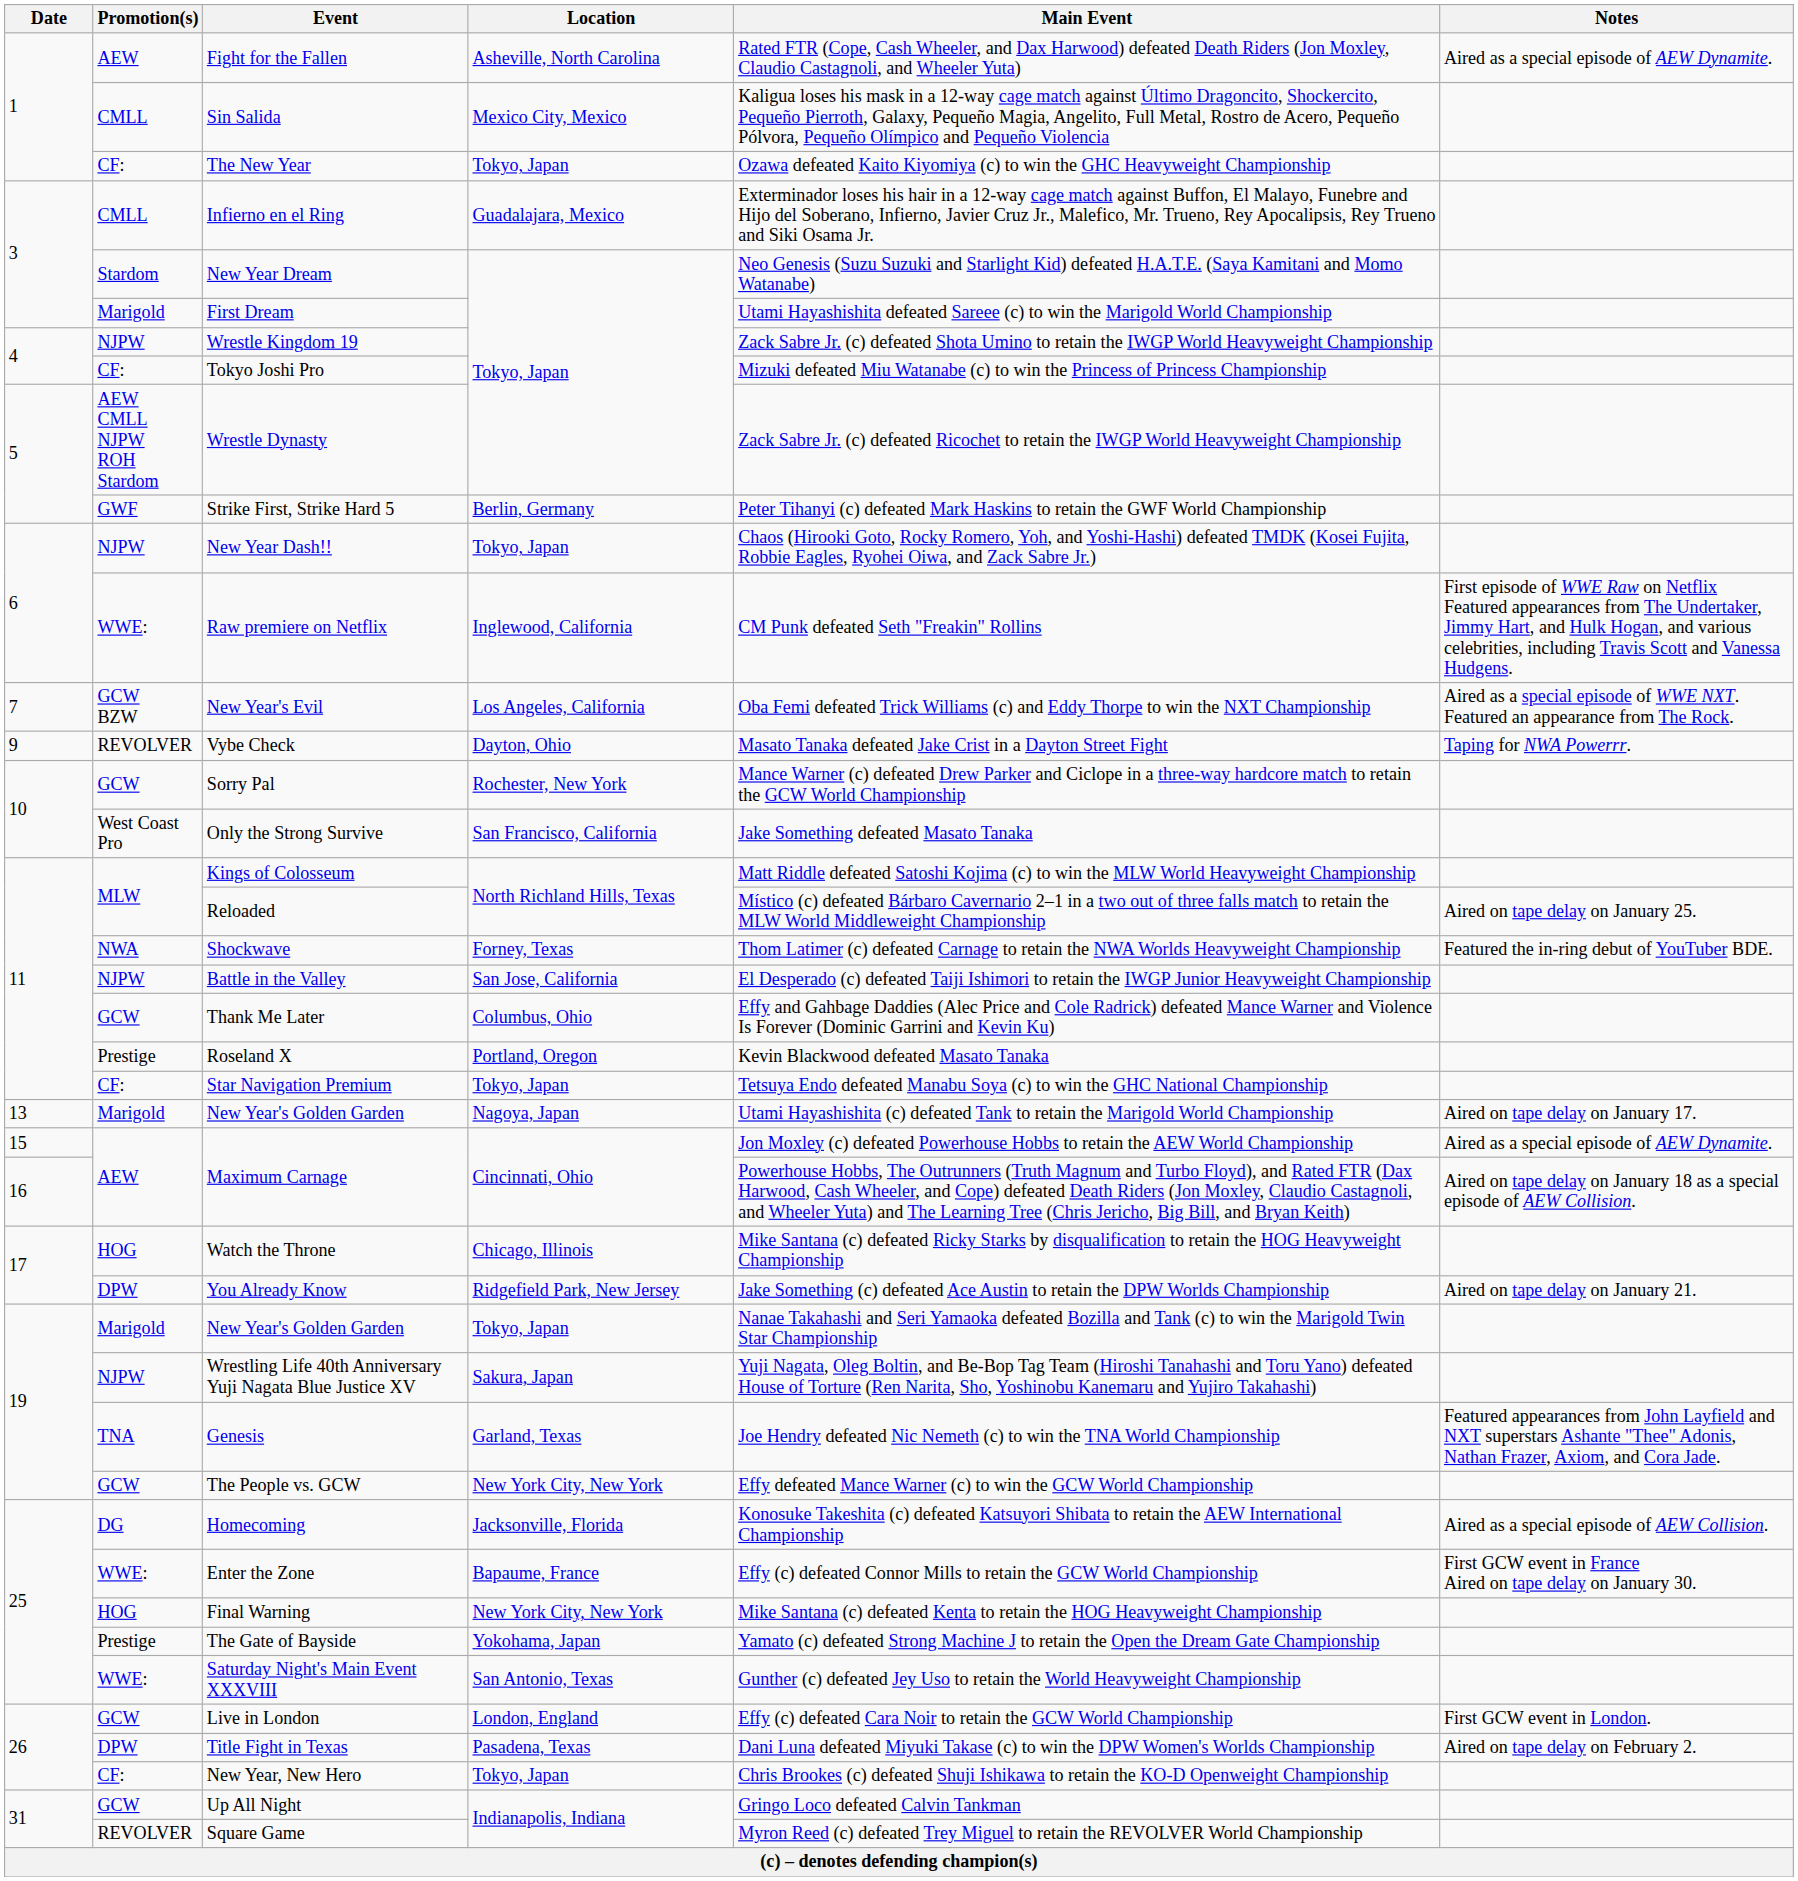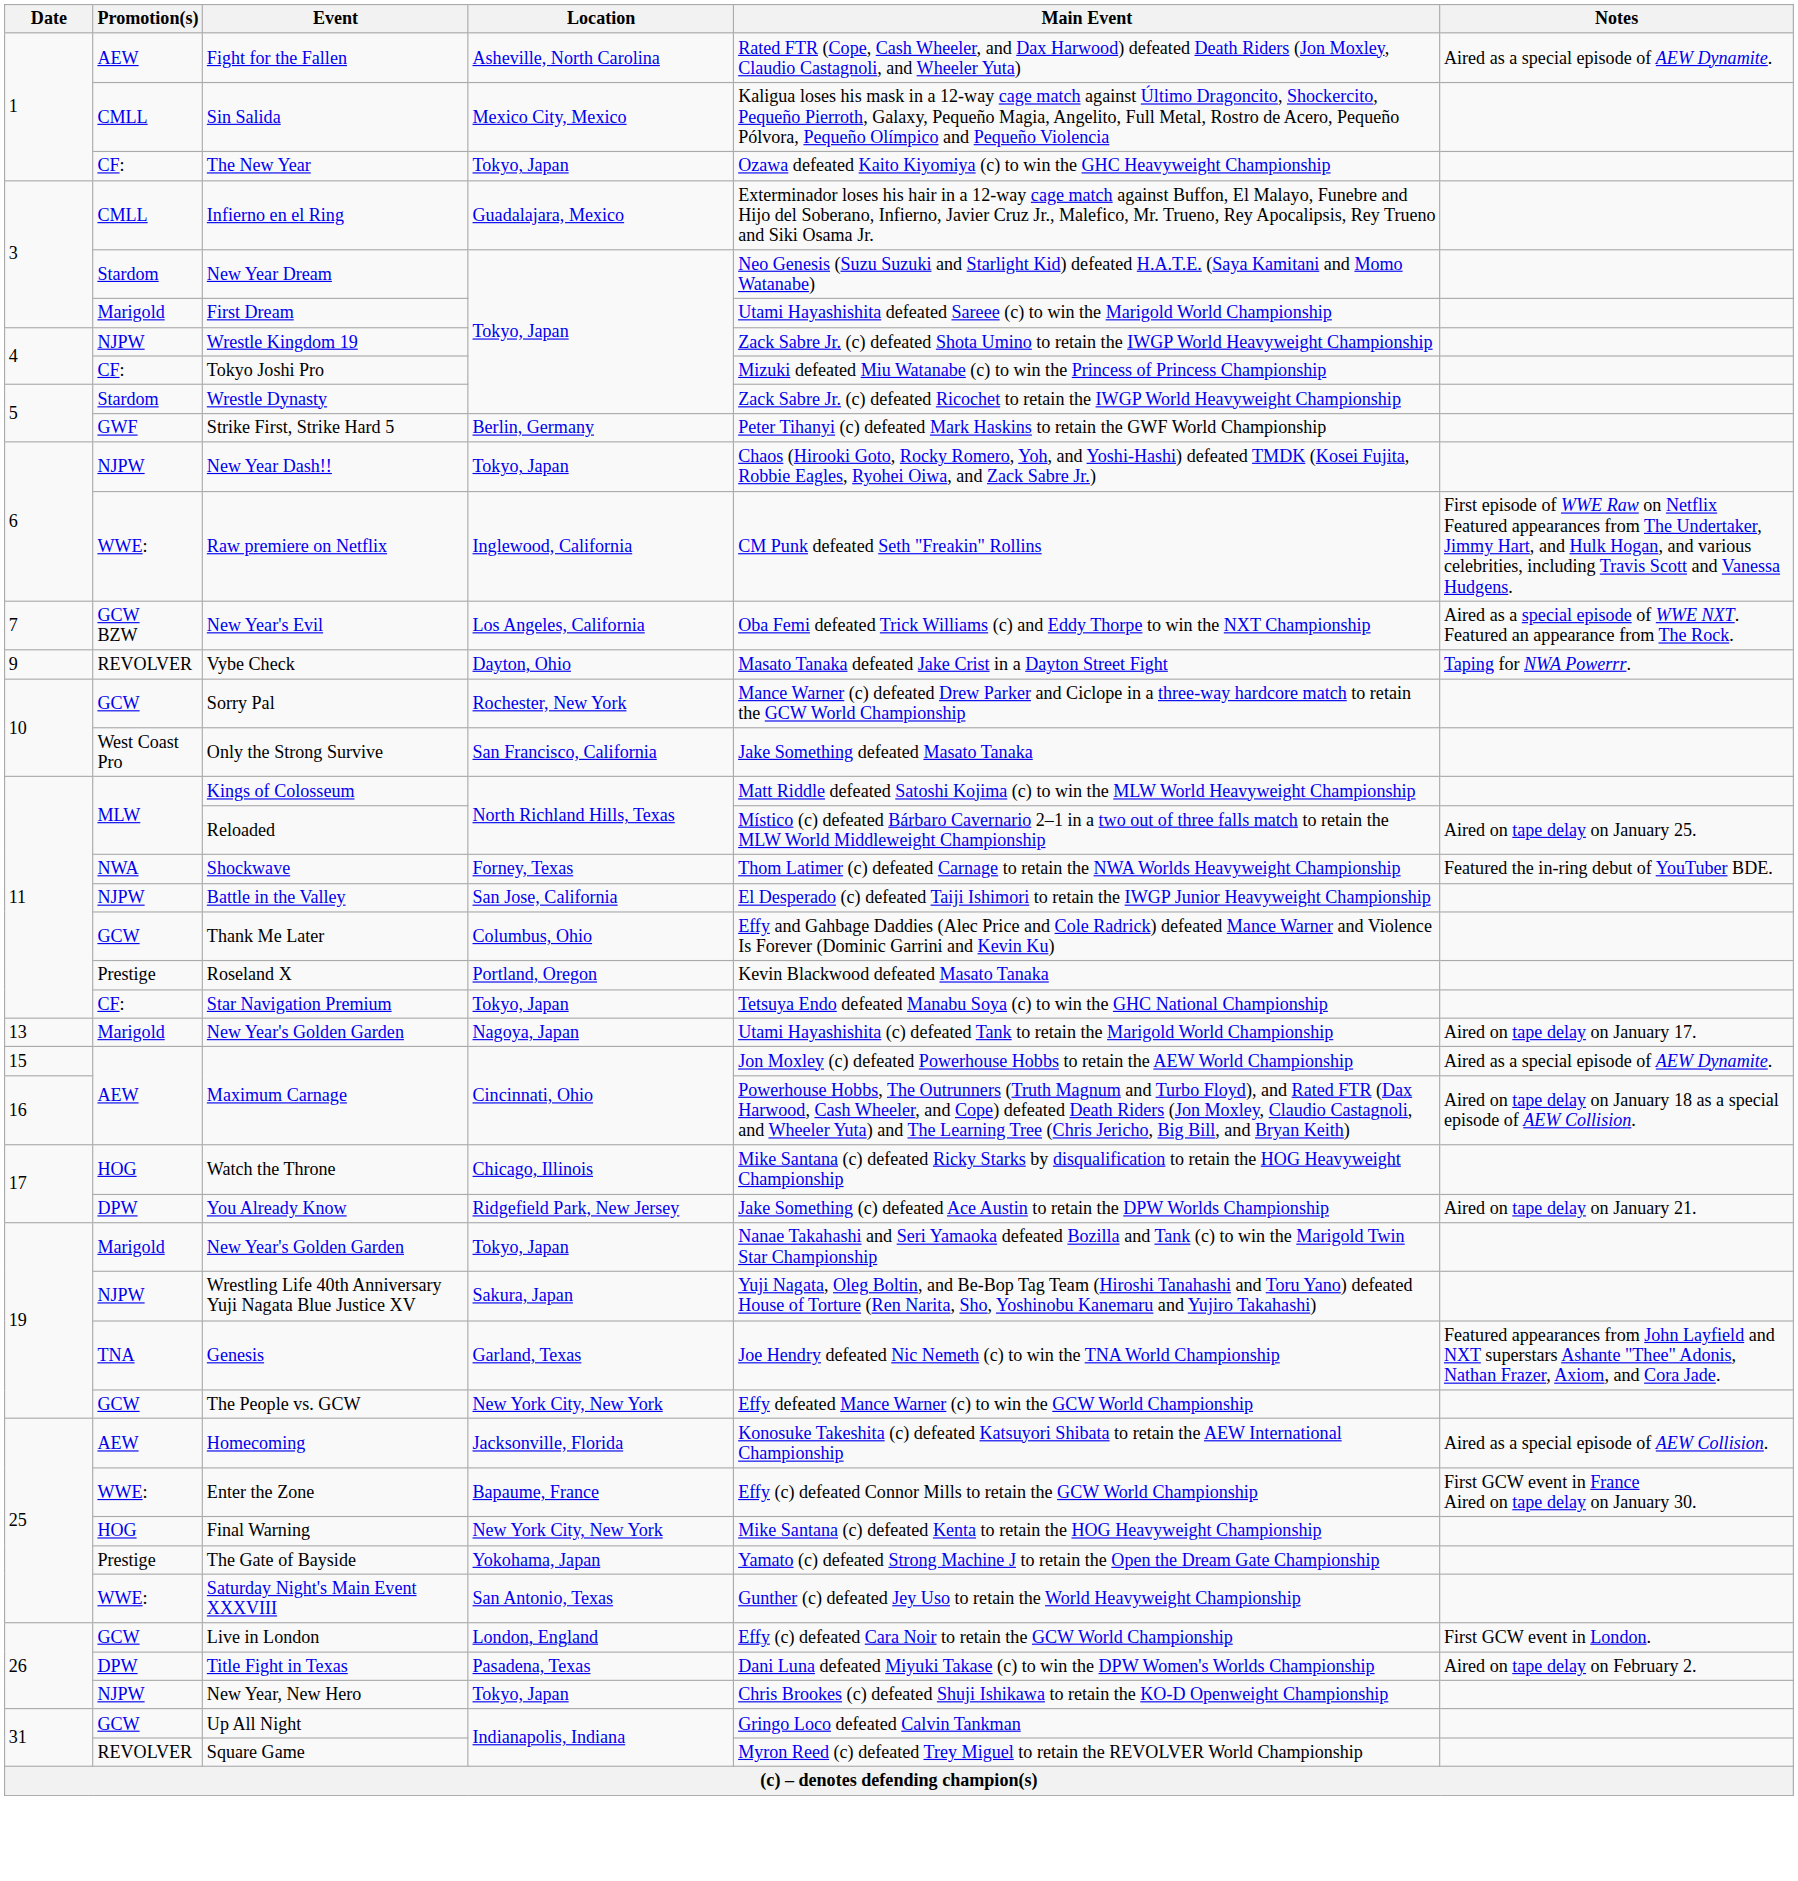Wrestle Dynasty | Promotion(s): AEW CMLL NJPW ROH Stardom -> Stardom
Homecoming | Promotion(s): DG -> AEW
New Year, New Hero | Promotion(s): CF: -> NJPW
